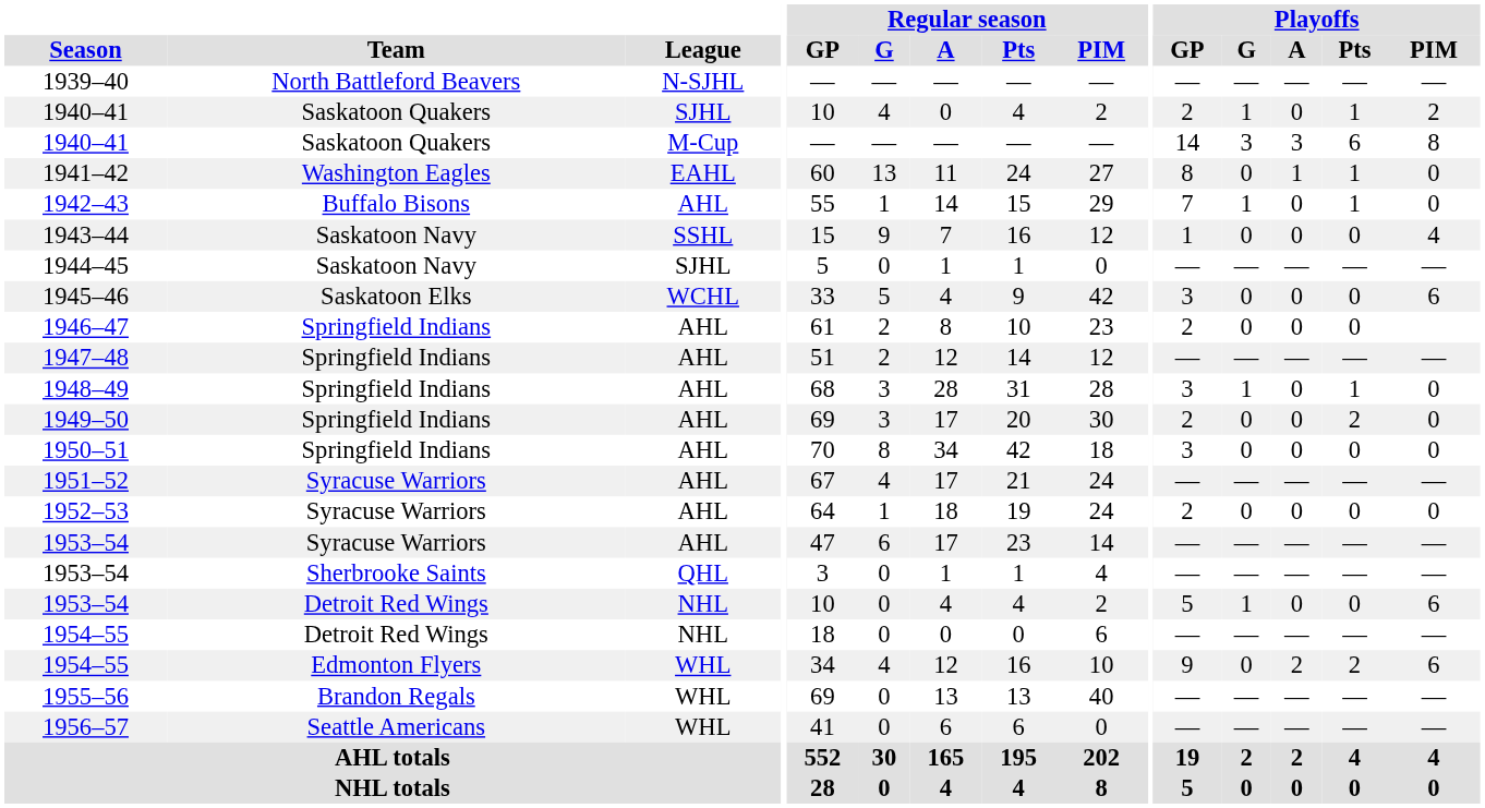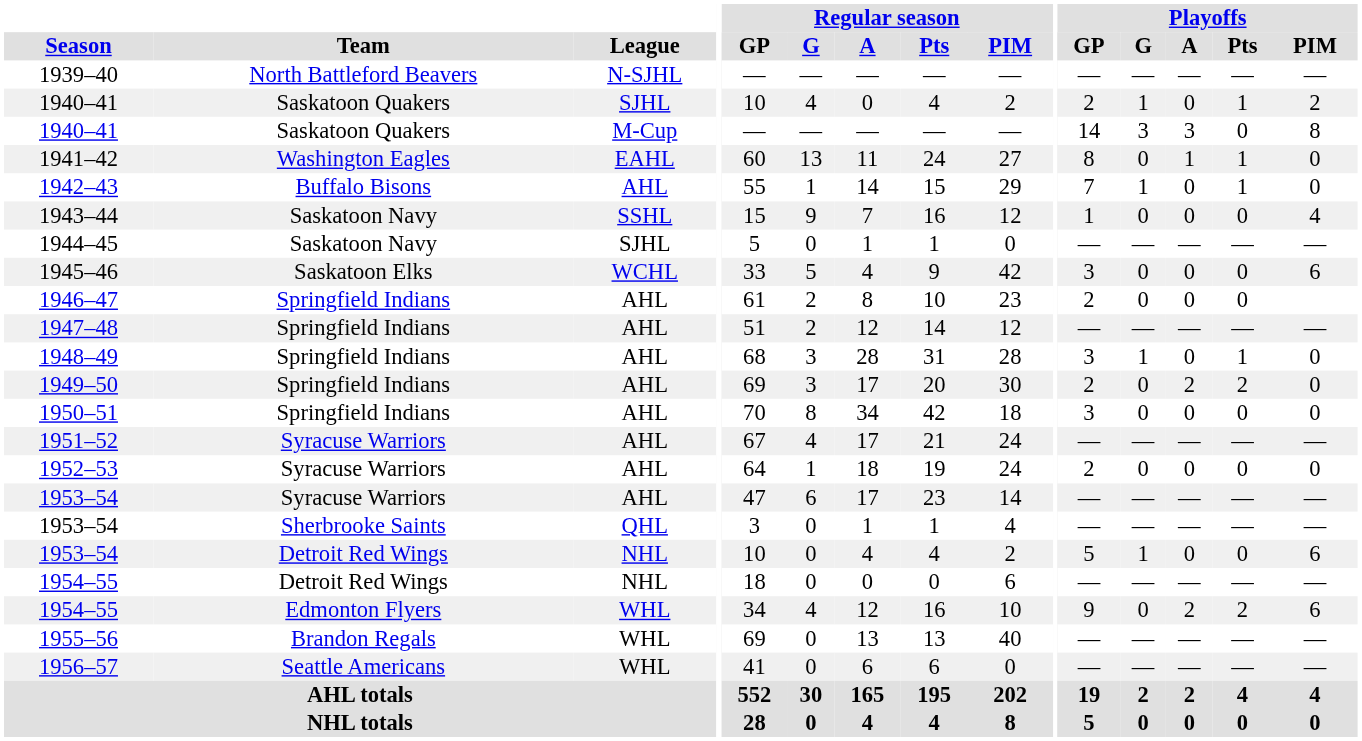1940–41 / M-Cup | Playoffs / Pts: 6 -> 0
1949–50 | Playoffs / A: 0 -> 2
